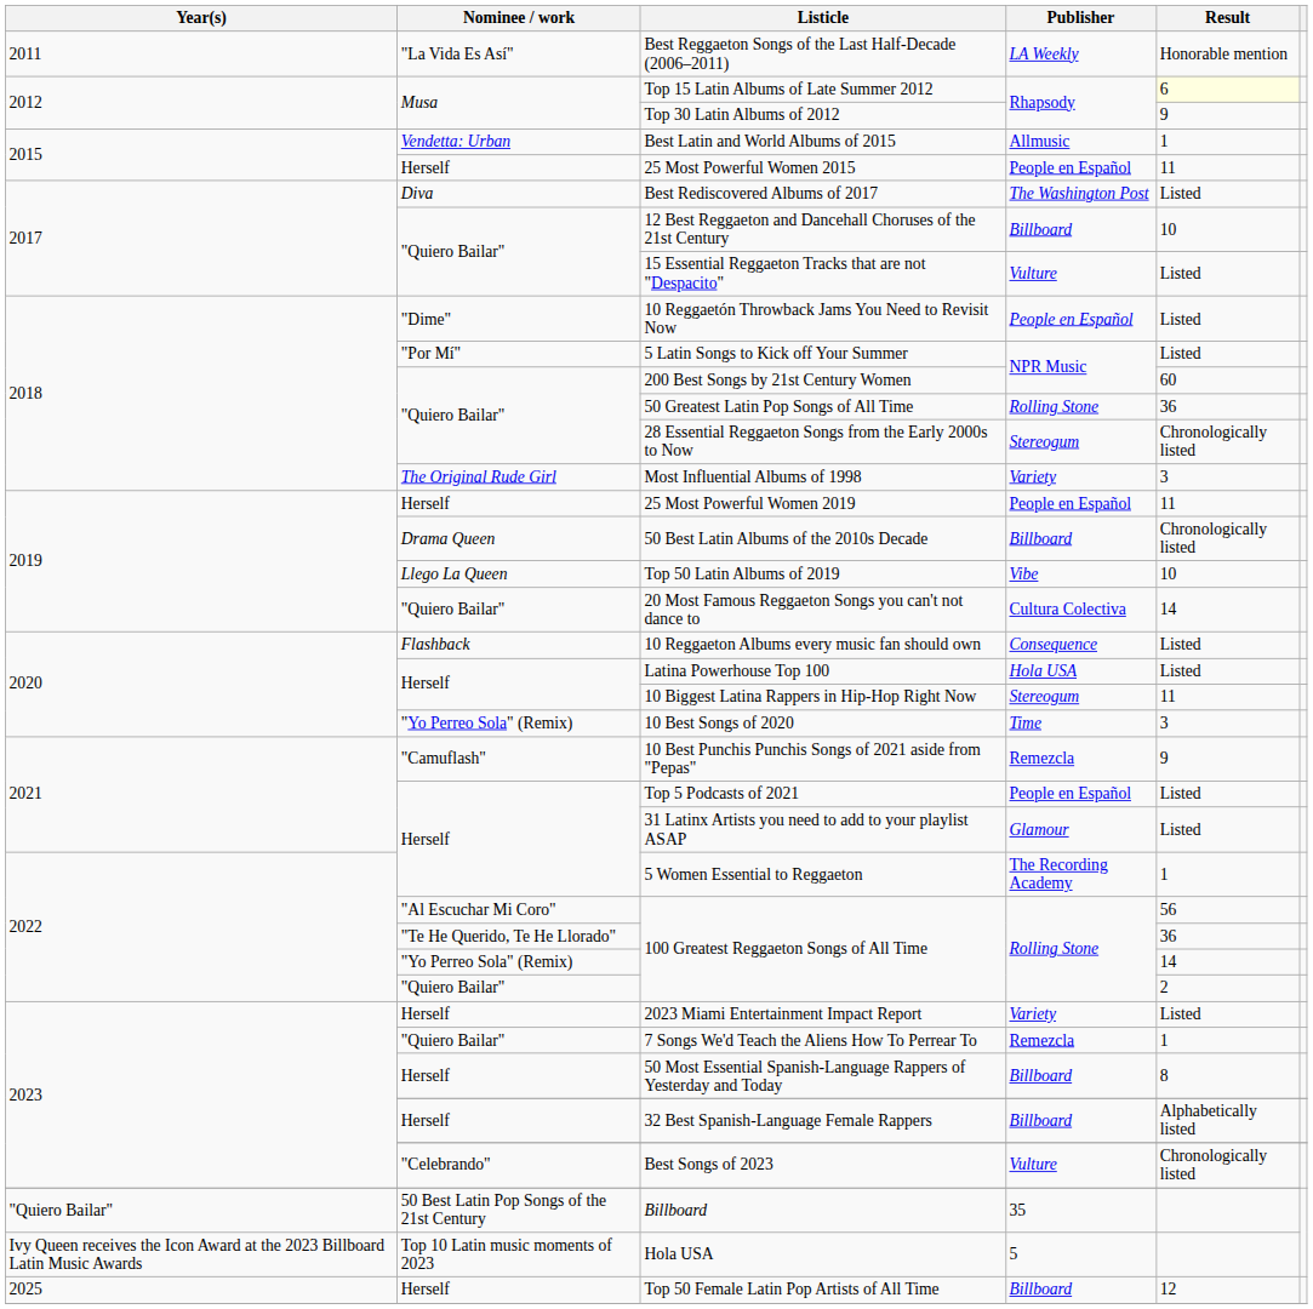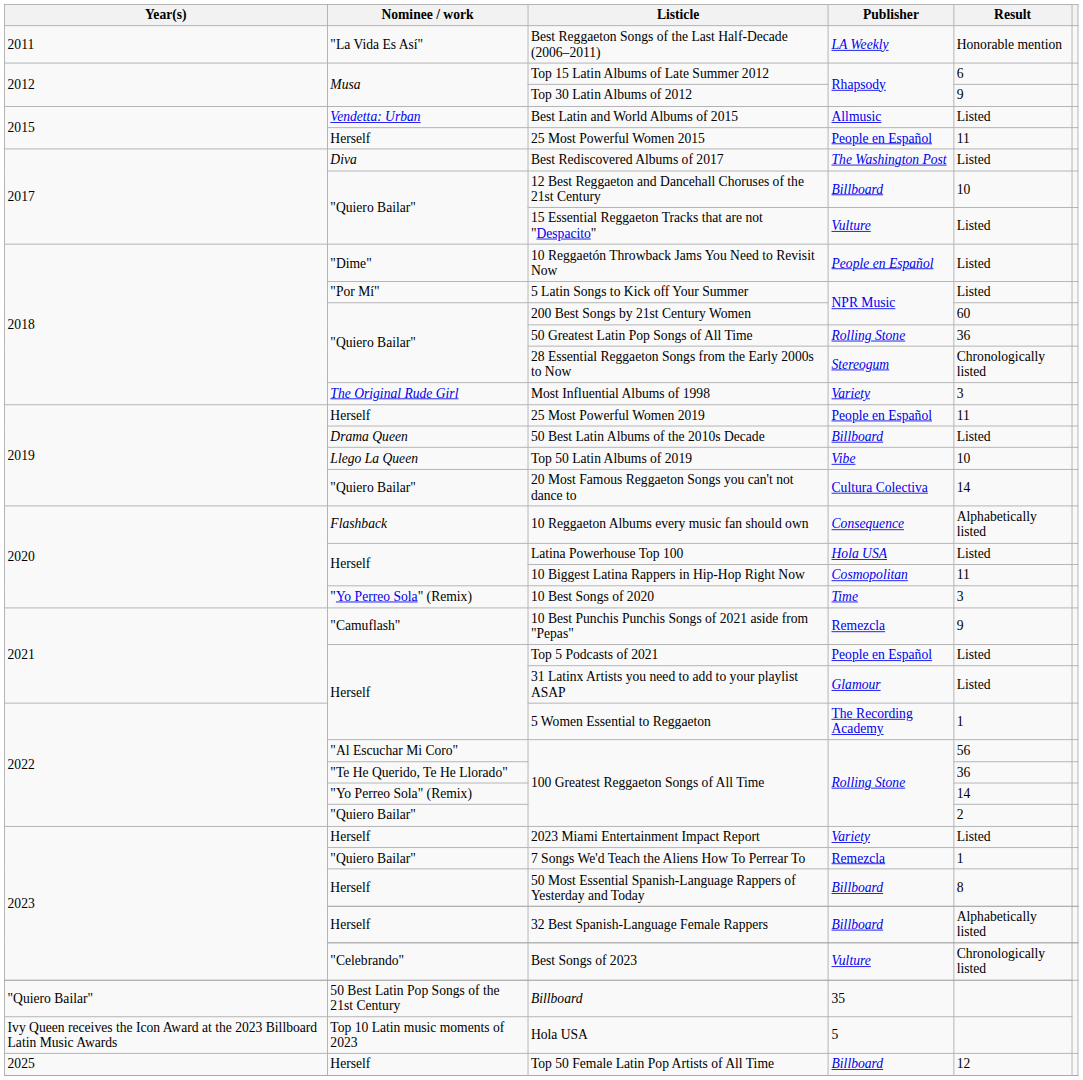Top 15 Latin Albums of Late Summer 2012 | Result: lightyellow background -> no background
Best Latin and World Albums of 2015 | Result: 1 -> Listed
50 Best Latin Albums of the 2010s Decade | Result: Chronologically listed -> Listed
10 Reggaeton Albums every music fan should own | Result: Listed -> Alphabetically listed
10 Biggest Latina Rappers in Hip-Hop Right Now | Publisher: Stereogum -> Cosmopolitan
